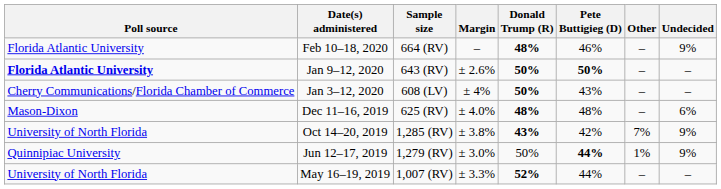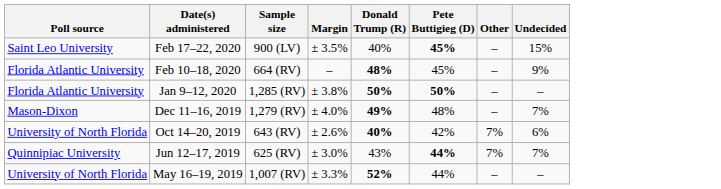+ row: Saint Leo University | Feb 17–22, 2020 | 900 (LV) | ± 3.5% | 40% | 45% | – | 15%
Feb 10–18, 2020 | Pete Buttigieg (D): 46% -> 45%
Jan 9–12, 2020 | Poll source: bold -> normal
Jan 9–12, 2020 | Sample size: 643 (RV) -> 1,285 (RV)
Jan 9–12, 2020 | Margin: ± 2.6% -> ± 3.8%
- row: Cherry Communications/Florida Chamber of Commerce | Jan 3–12, 2020 | 608 (LV) | ± 4% | 50% | 43% | – | –
Dec 11–16, 2019 | Sample size: 625 (RV) -> 1,279 (RV)
Dec 11–16, 2019 | Donald Trump (R): 48% -> 49%
Dec 11–16, 2019 | Undecided: 6% -> 7%
Oct 14–20, 2019 | Sample size: 1,285 (RV) -> 643 (RV)
Oct 14–20, 2019 | Margin: ± 3.8% -> ± 2.6%
Oct 14–20, 2019 | Donald Trump (R): 43% -> 40%
Oct 14–20, 2019 | Undecided: 9% -> 6%
Jun 12–17, 2019 | Sample size: 1,279 (RV) -> 625 (RV)
Jun 12–17, 2019 | Donald Trump (R): 50% -> 43%
Jun 12–17, 2019 | Other: 1% -> 7%
Jun 12–17, 2019 | Undecided: 9% -> 7%
